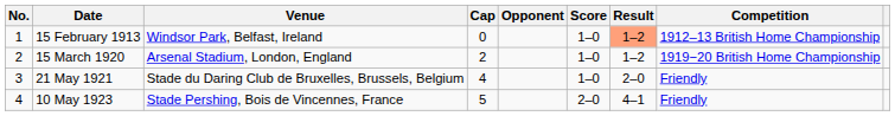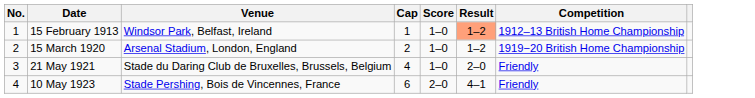- column: Opponent
15 February 1913 | Cap: 0 -> 1
10 May 1923 | Cap: 5 -> 6
